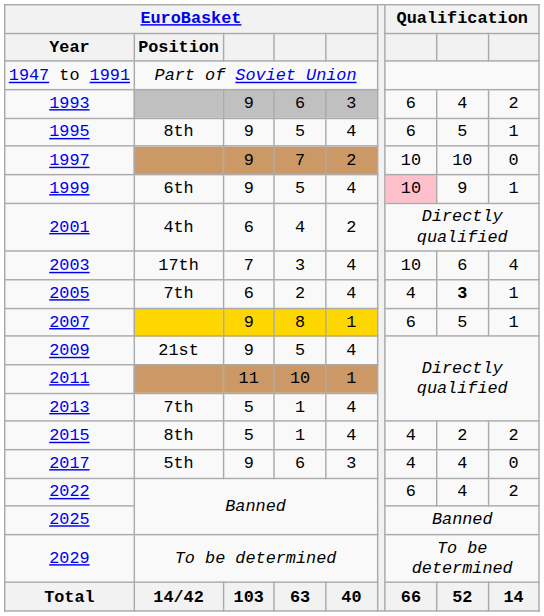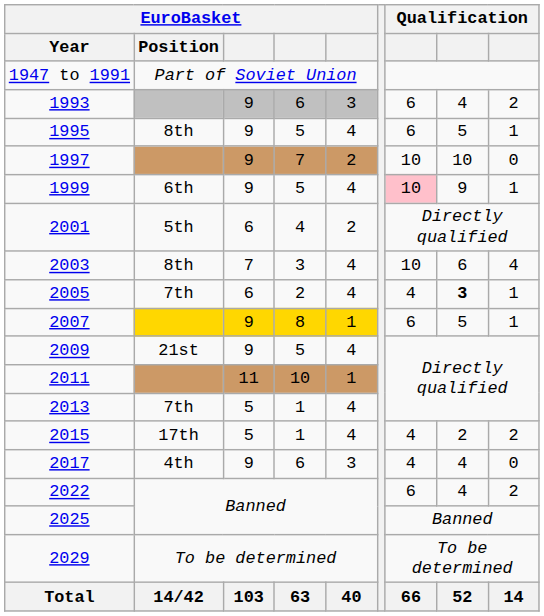2001 | EuroBasket / Position: 4th -> 5th
2003 | EuroBasket / Position: 17th -> 8th
2015 | EuroBasket / Position: 8th -> 17th
2017 | EuroBasket / Position: 5th -> 4th
